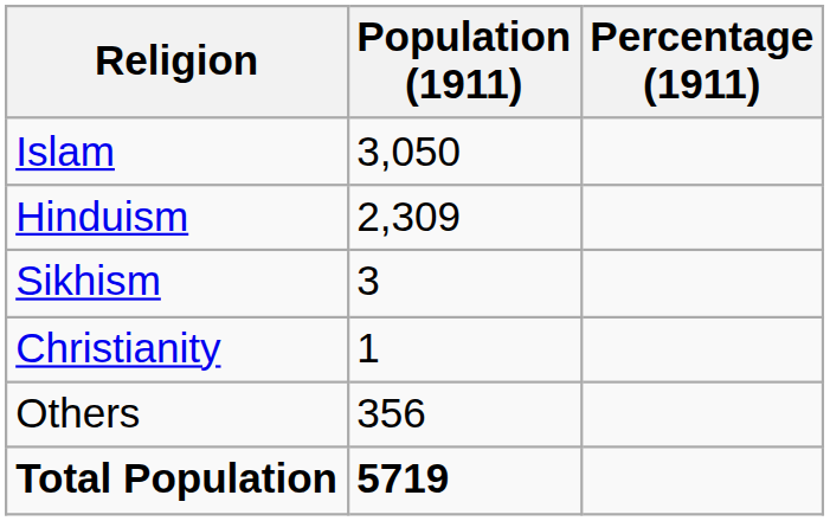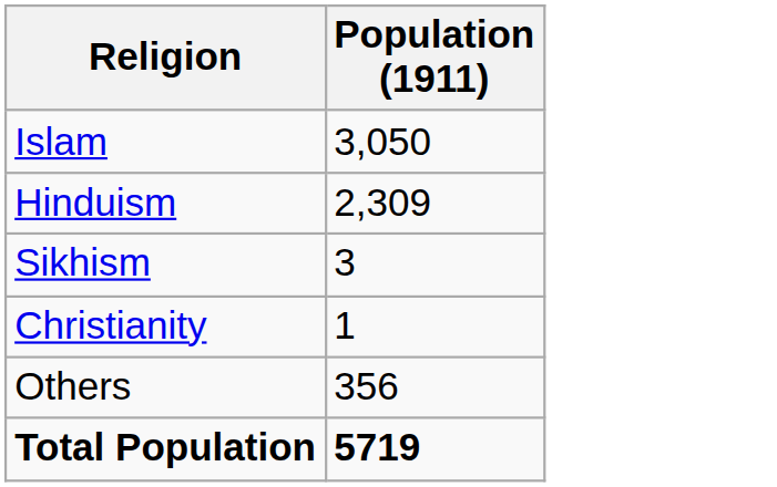- column: Percentage (1911)
